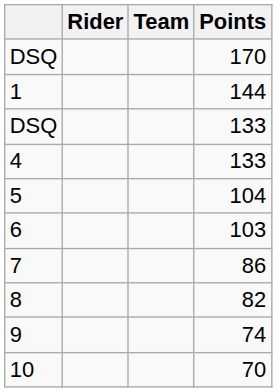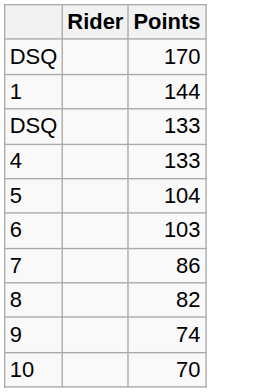- column: Team
